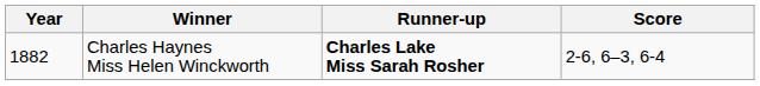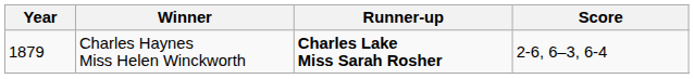Charles Haynes Miss Helen Winckworth | Year: 1882 -> 1879
